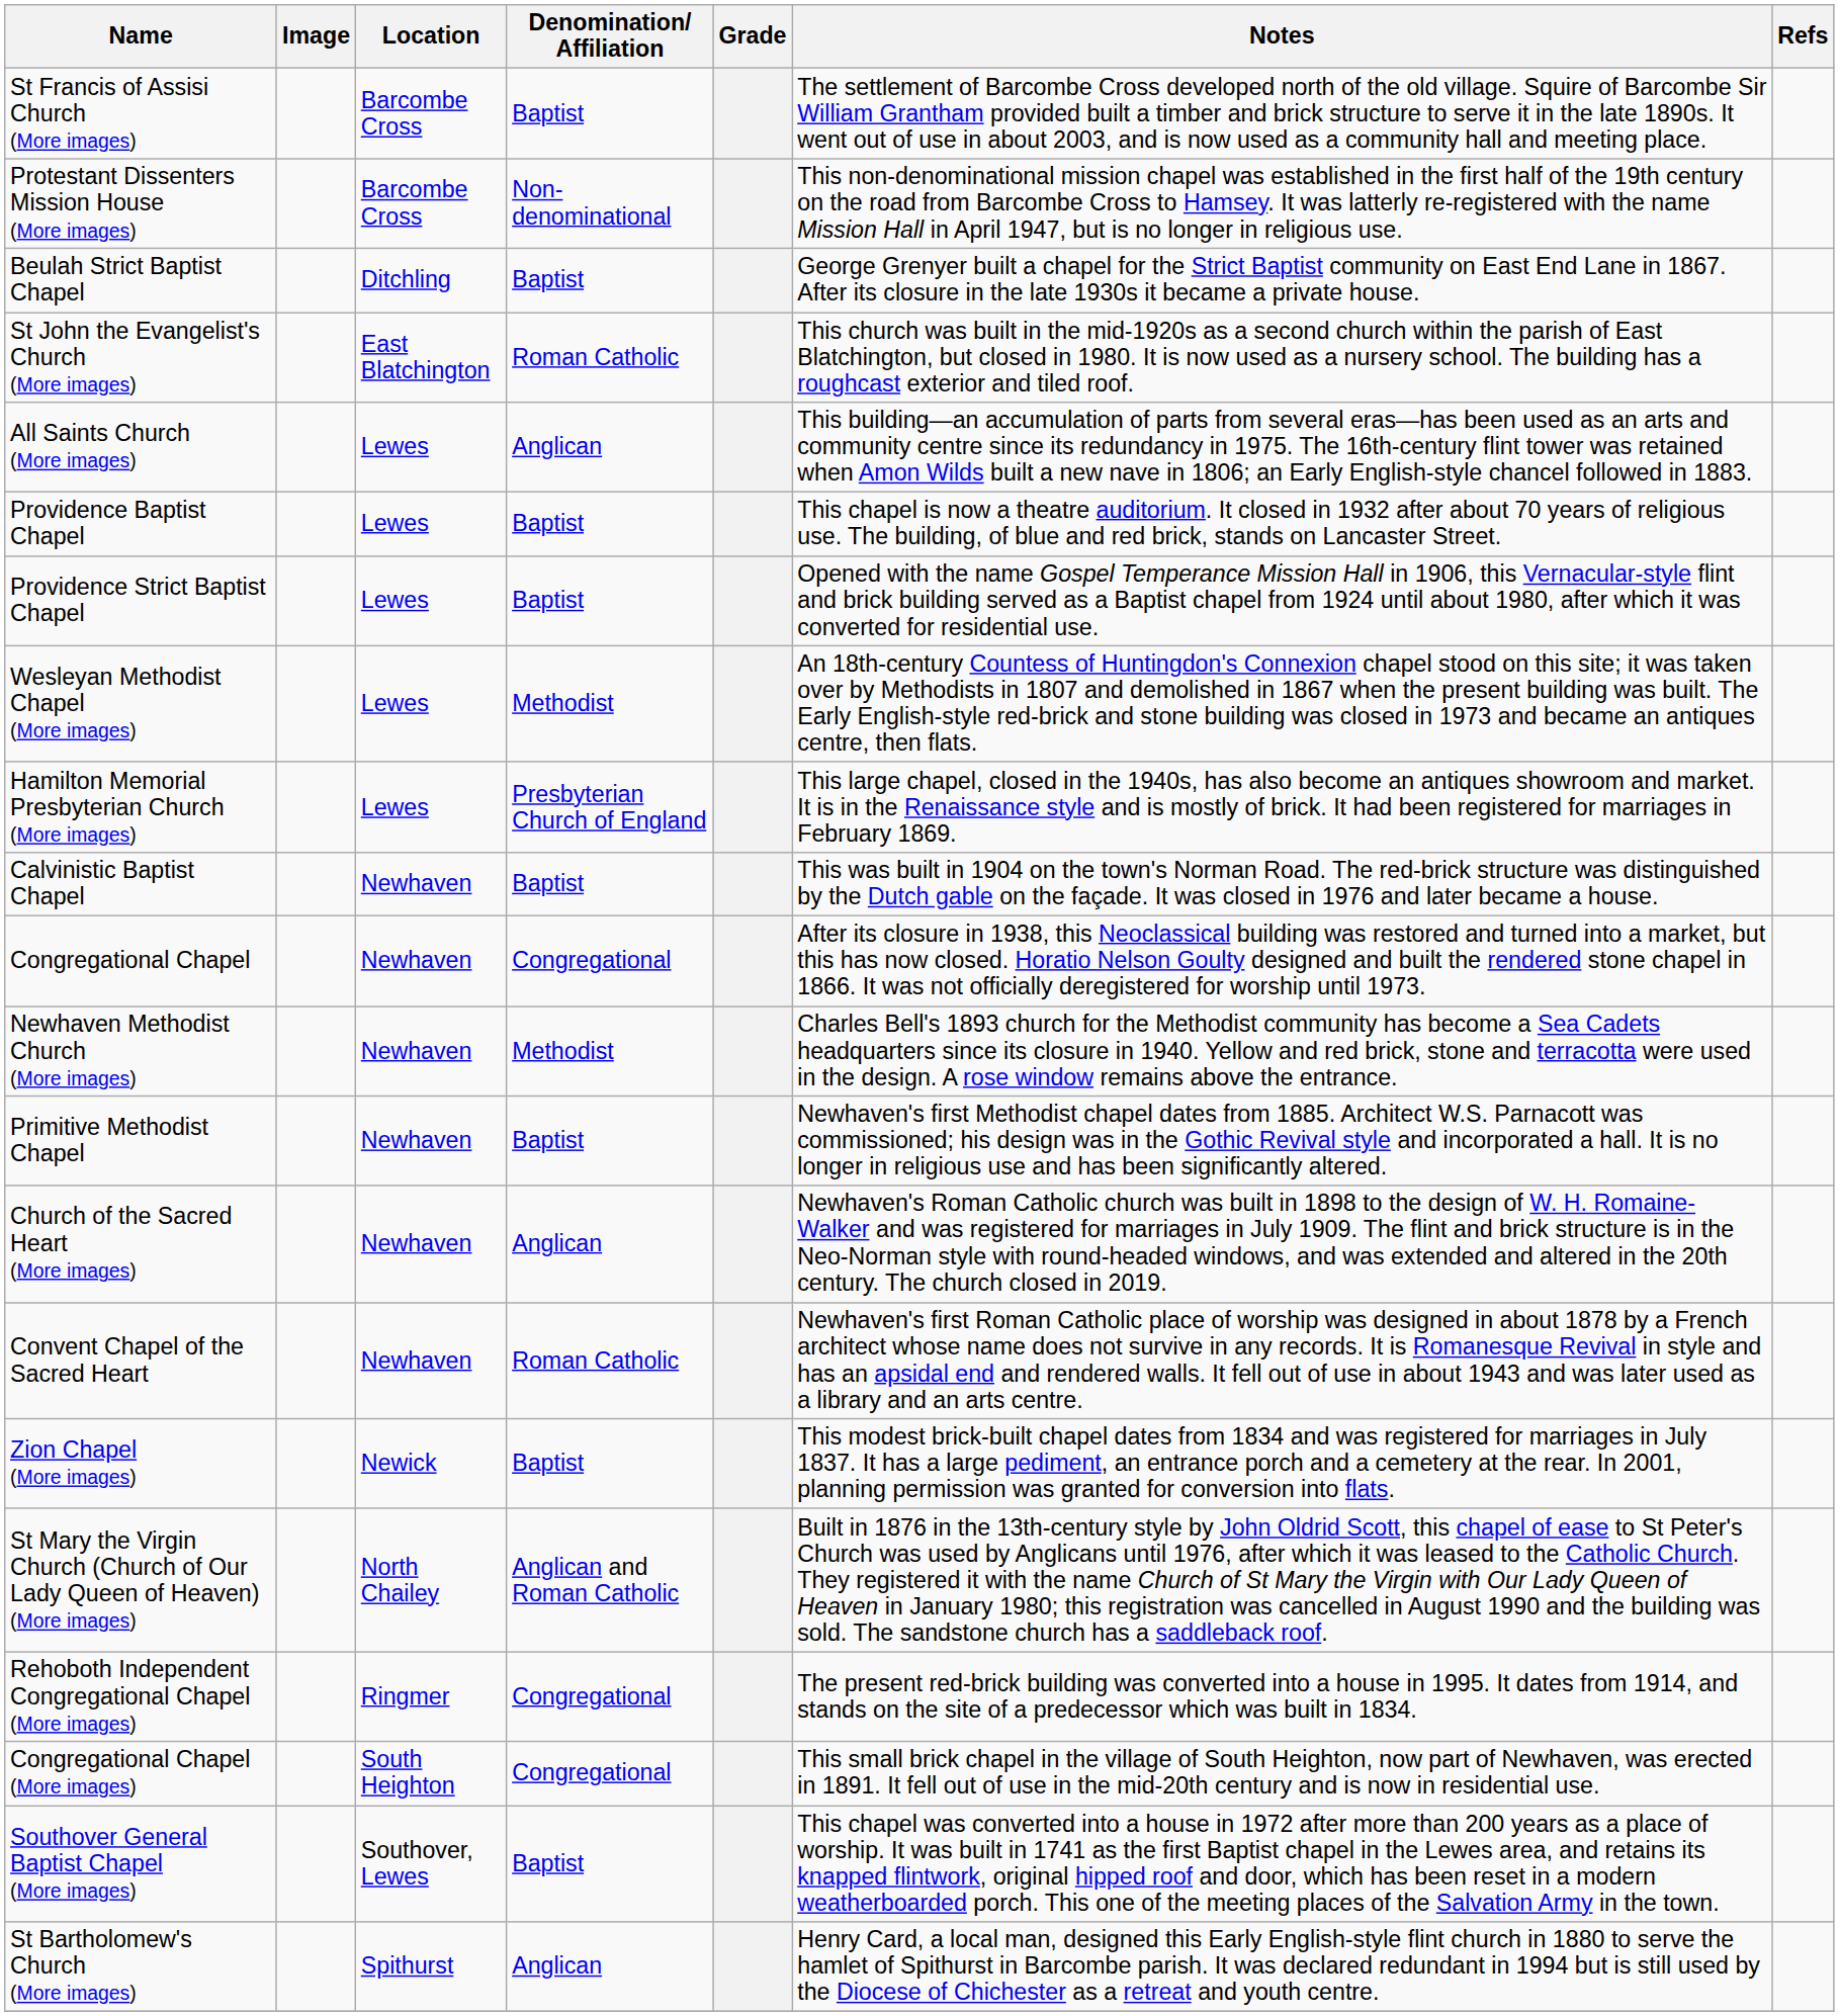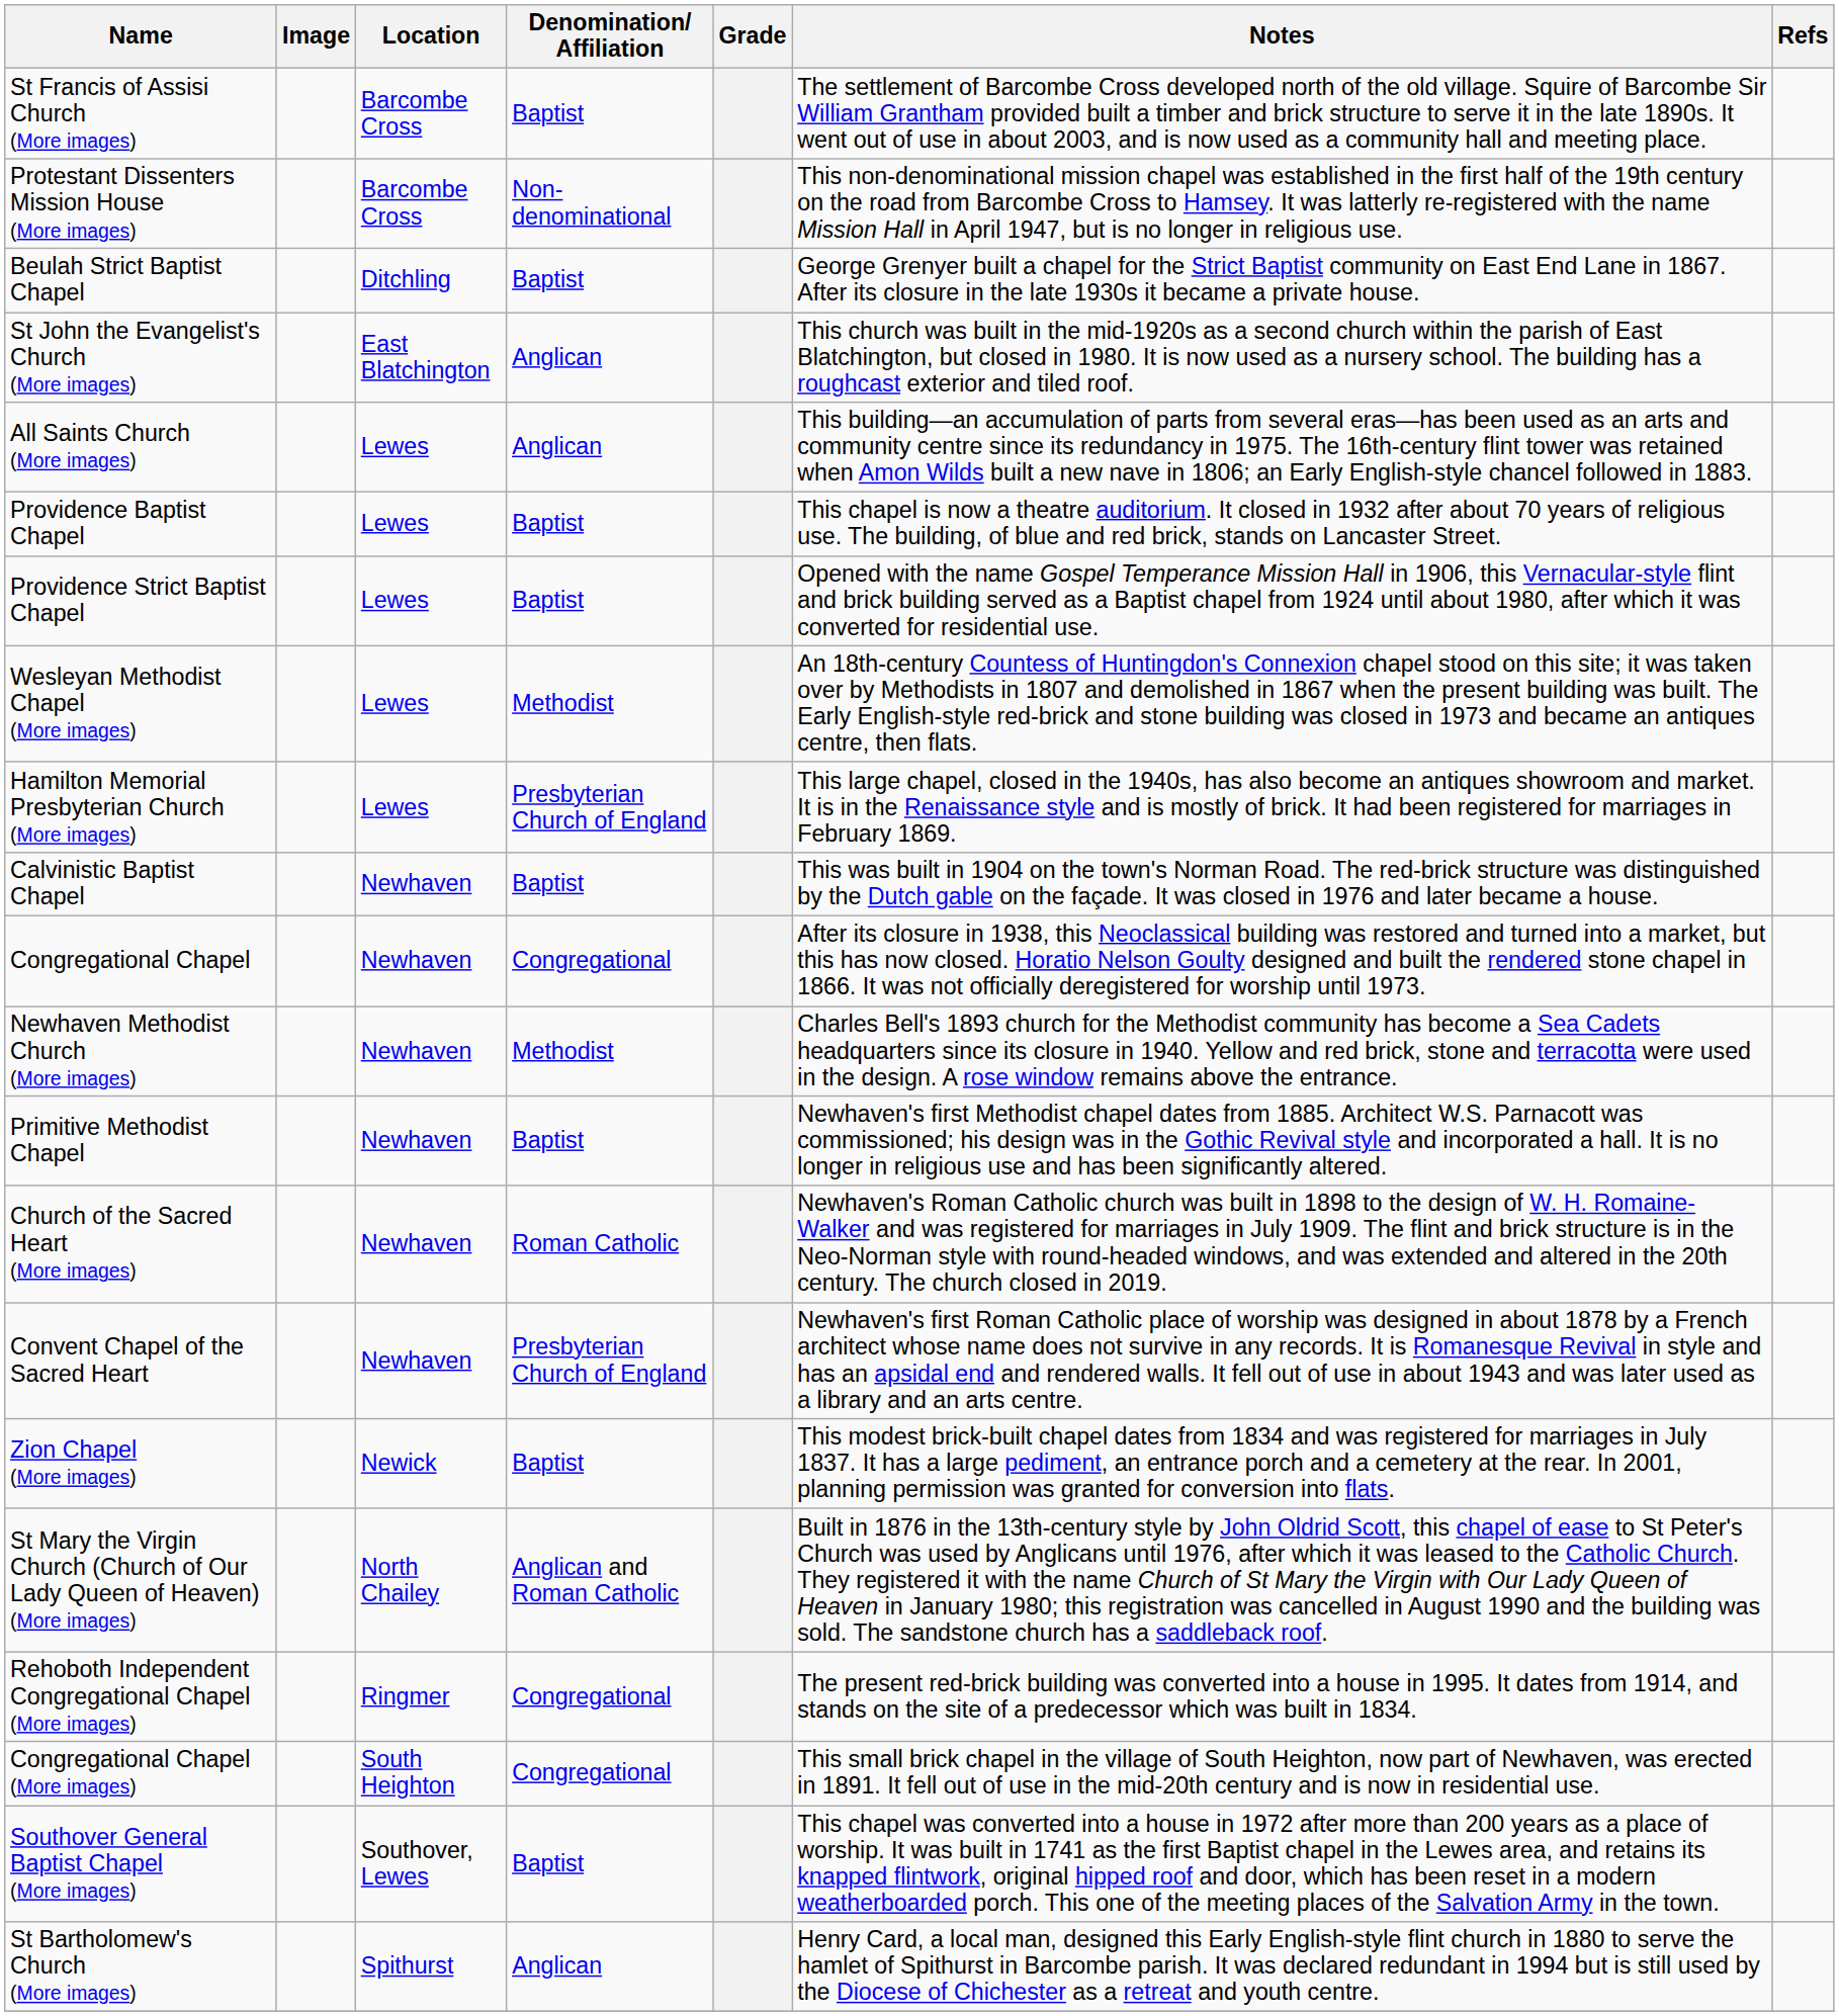St John the Evangelist's Church (More images) | Denomination/ Affiliation: Roman Catholic -> Anglican
Church of the Sacred Heart (More images) | Denomination/ Affiliation: Anglican -> Roman Catholic
Convent Chapel of the Sacred Heart | Denomination/ Affiliation: Roman Catholic -> Presbyterian Church of England
